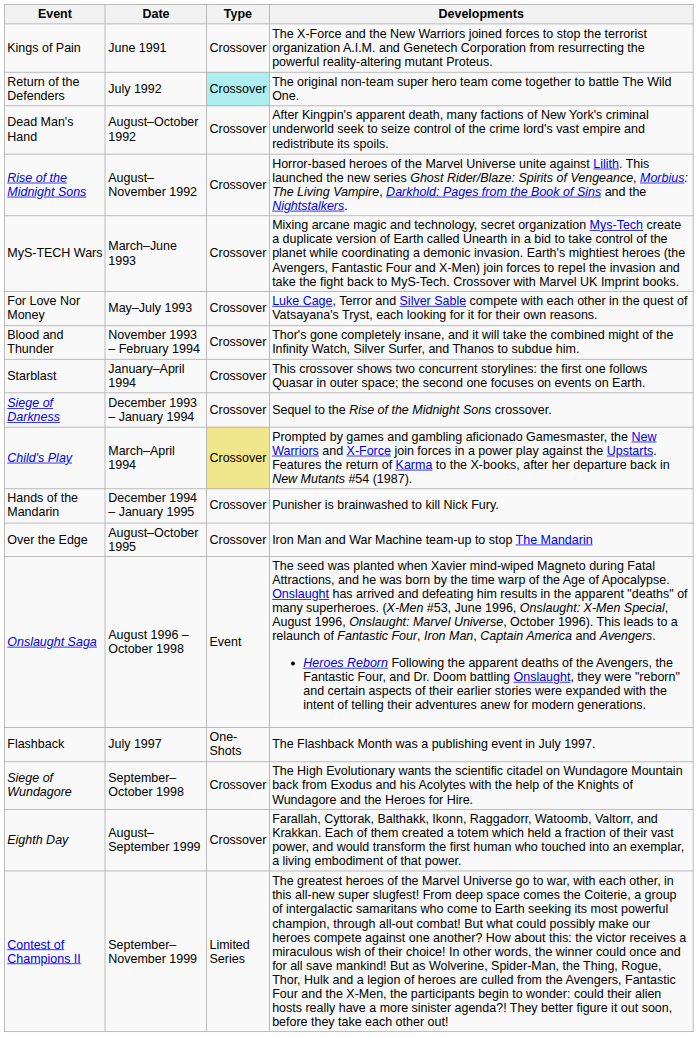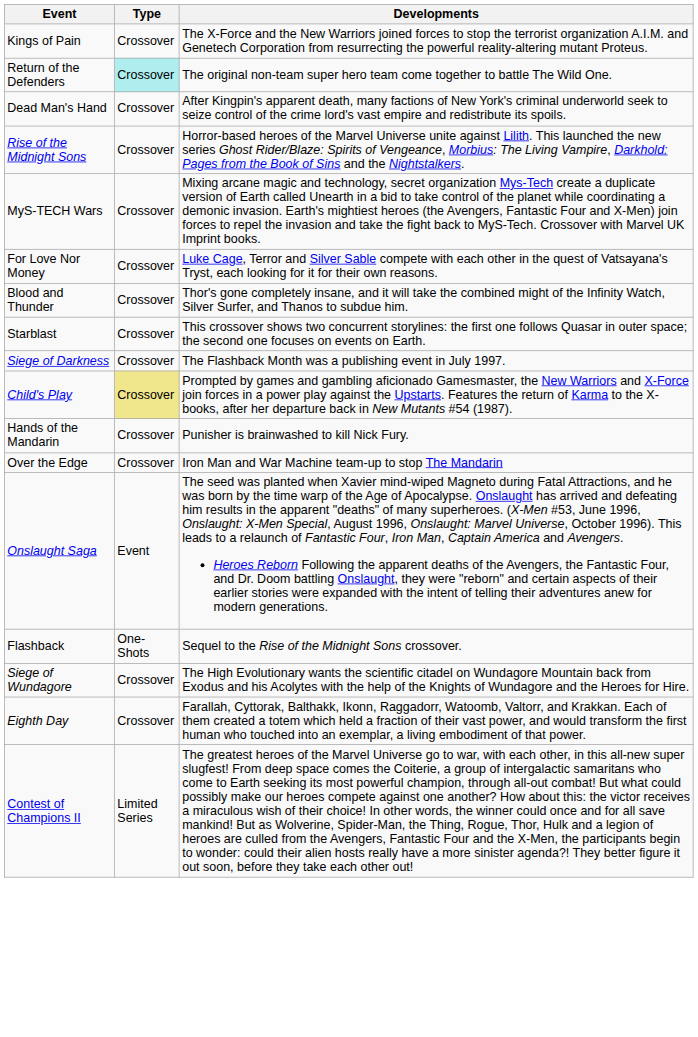- column: Date | June 1991 | July 1992 | August–October 1992 | August–November 1992 | March–June 1993 | May–July 1993 | November 1993 – February 1994 | January–April 1994 | December 1993 – January 1994 | March–April 1994 | December 1994 – January 1995 | August–October 1995 | August 1996 – October 1998 | July 1997 | September–October 1998 | August–September 1999 | September–November 1999
Siege of Darkness | Developments: Sequel to the Rise of the Midnight Sons crossover. -> The Flashback Month was a publishing event in July 1997.
Flashback | Developments: The Flashback Month was a publishing event in July 1997. -> Sequel to the Rise of the Midnight Sons crossover.
